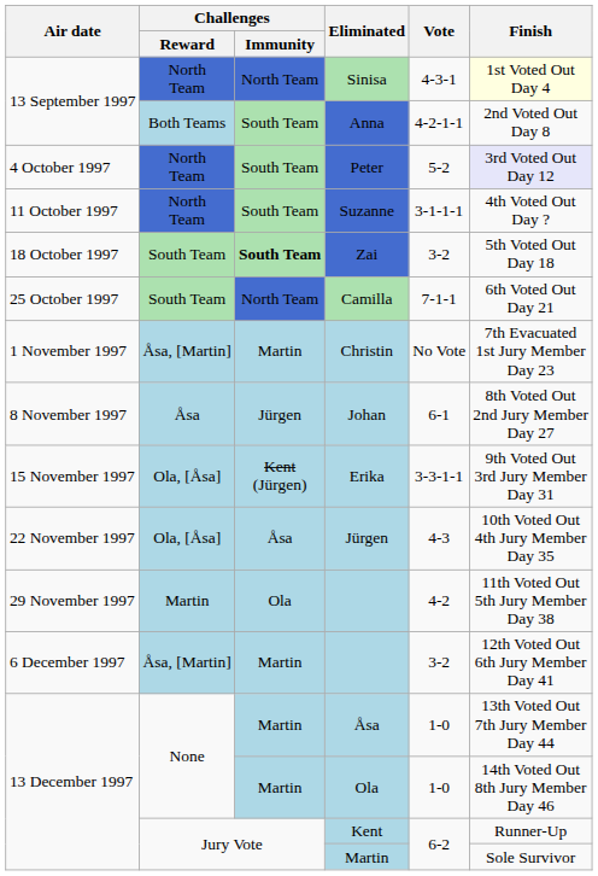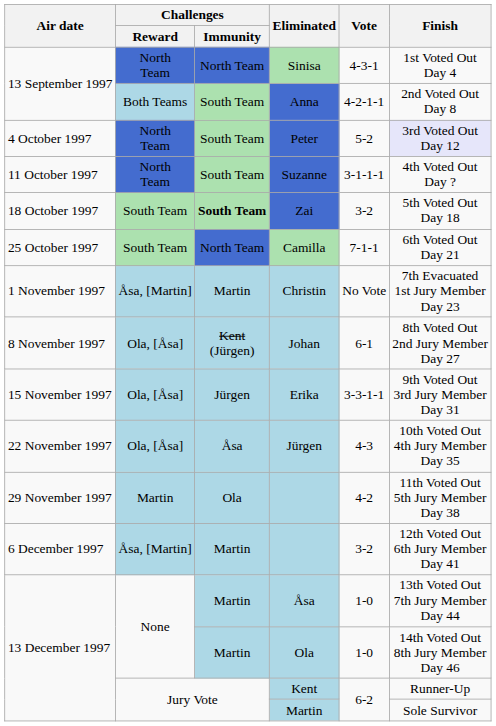Sinisa | Finish: lightyellow background -> no background
Johan | Challenges / Reward: Åsa -> Ola, [Åsa]
Johan | Challenges / Immunity: Jürgen -> Kent (Jürgen)
Erika | Challenges / Immunity: Kent (Jürgen) -> Jürgen
